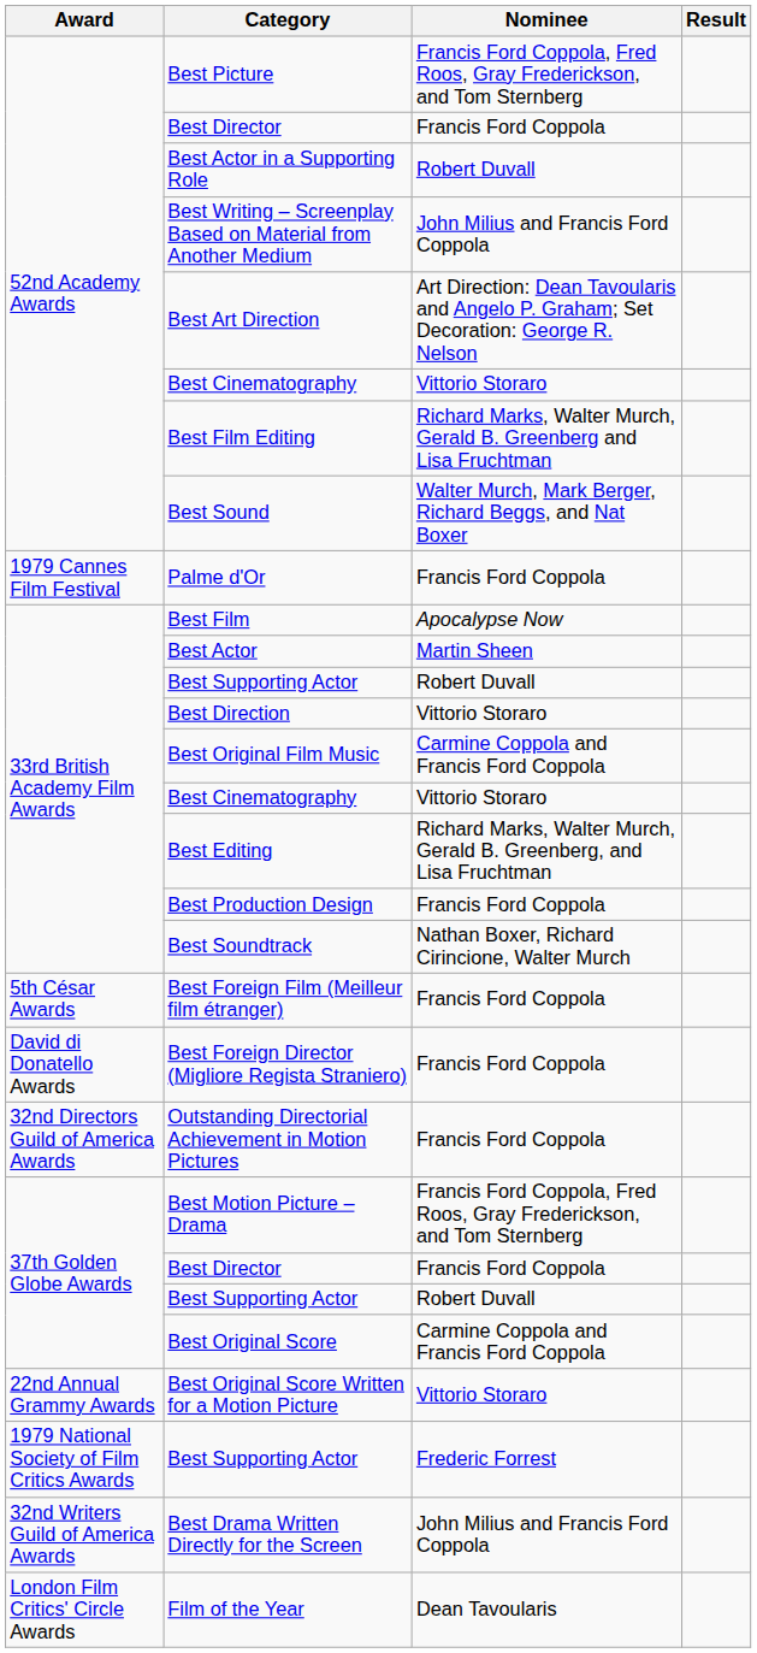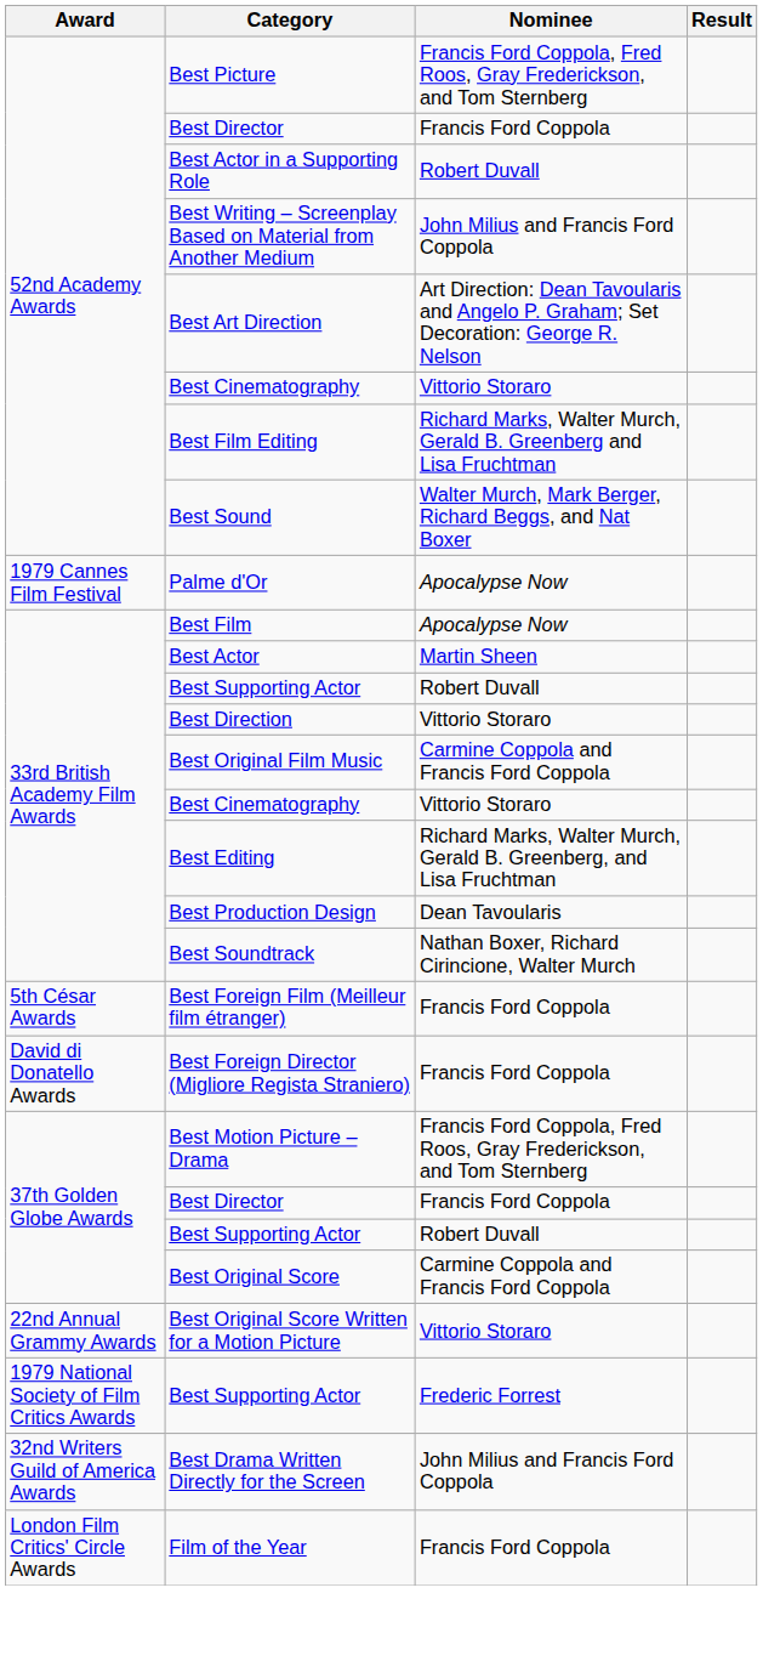Palme d'Or | Nominee: Francis Ford Coppola -> Apocalypse Now
Best Production Design | Nominee: Francis Ford Coppola -> Dean Tavoularis
- row: 32nd Directors Guild of America Awards | Outstanding Directorial Achievement in Motion Pictures | Francis Ford Coppola
Film of the Year | Nominee: Dean Tavoularis -> Francis Ford Coppola
